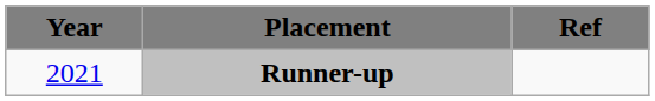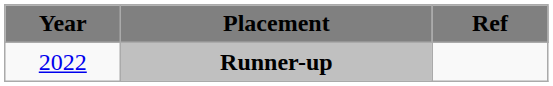Runner-up | Year: 2021 -> 2022
